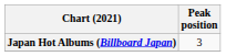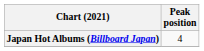Japan Hot Albums (Billboard Japan) | Peak position: 3 -> 4
